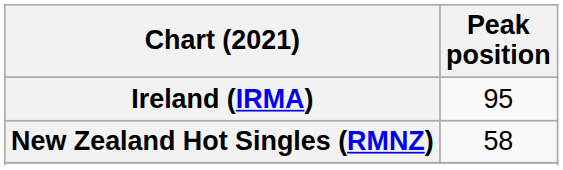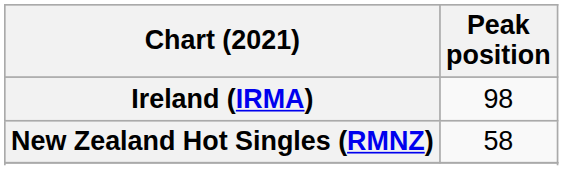Ireland (IRMA) | Peak position: 95 -> 98
